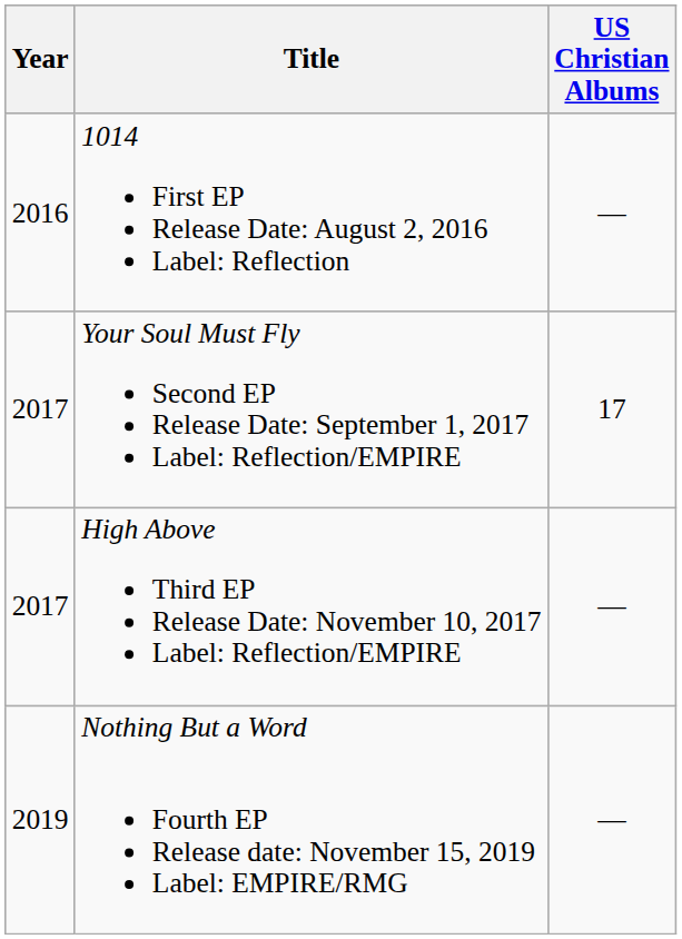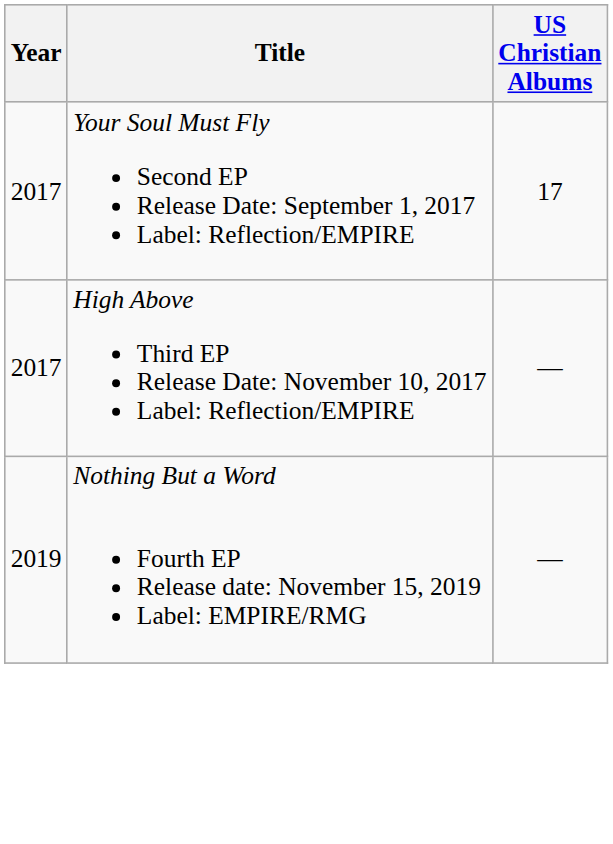- row: 2016 | 1014 First EP Release Date: August 2, 2016 Label: Reflection | —
